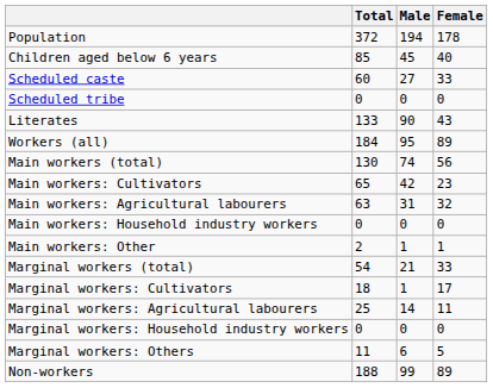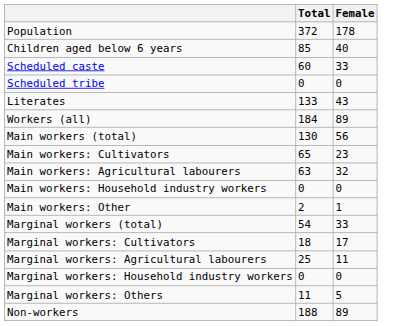- column: Male | 194 | 45 | 27 | 0 | 90 | 95 | 74 | 42 | 31 | 0 | 1 | 21 | 1 | 14 | 0 | 6 | 99
